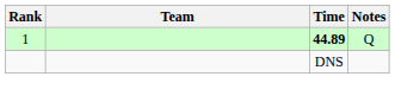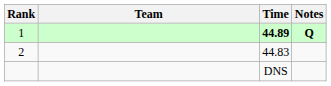1 | Notes: normal -> bold
+ row: 2 | 44.83
